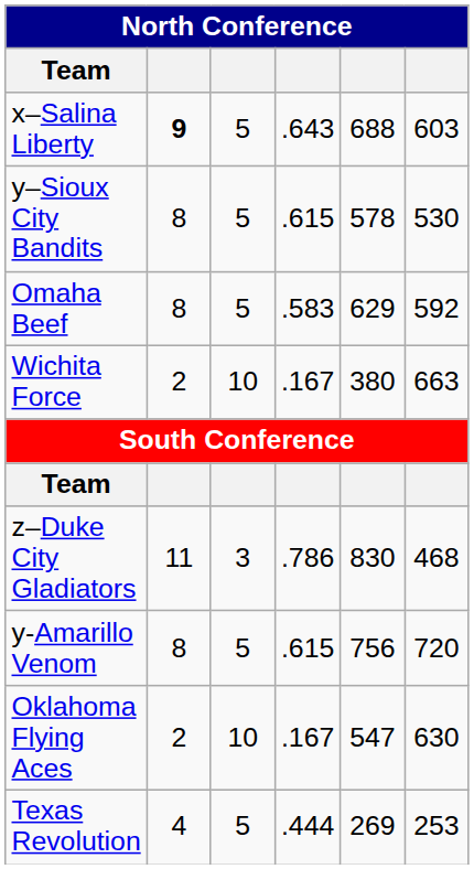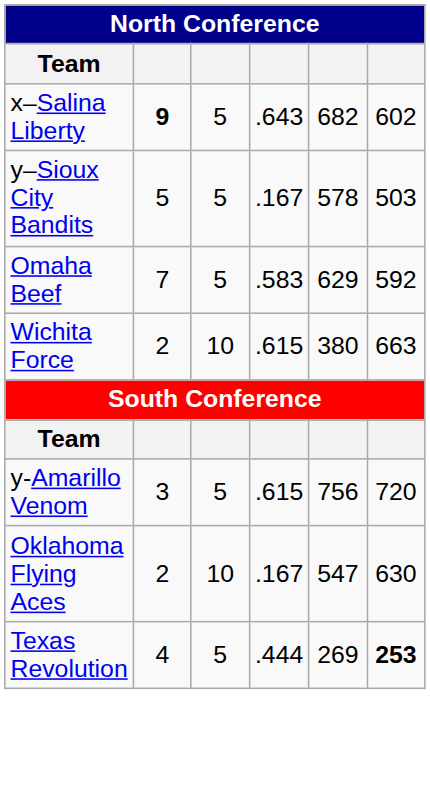x–Salina Liberty | column 5: 688 -> 682
x–Salina Liberty | column 6: 603 -> 602
y–Sioux City Bandits | column 2: 8 -> 5
y–Sioux City Bandits | column 4: .615 -> .167
y–Sioux City Bandits | column 6: 530 -> 503
Omaha Beef | column 2: 8 -> 7
Wichita Force | column 4: .167 -> .615
- row: z–Duke City Gladiators | 11 | 3 | .786 | 830 | 468
y-Amarillo Venom | column 2: 8 -> 3
Texas Revolution | column 6: normal -> bold
